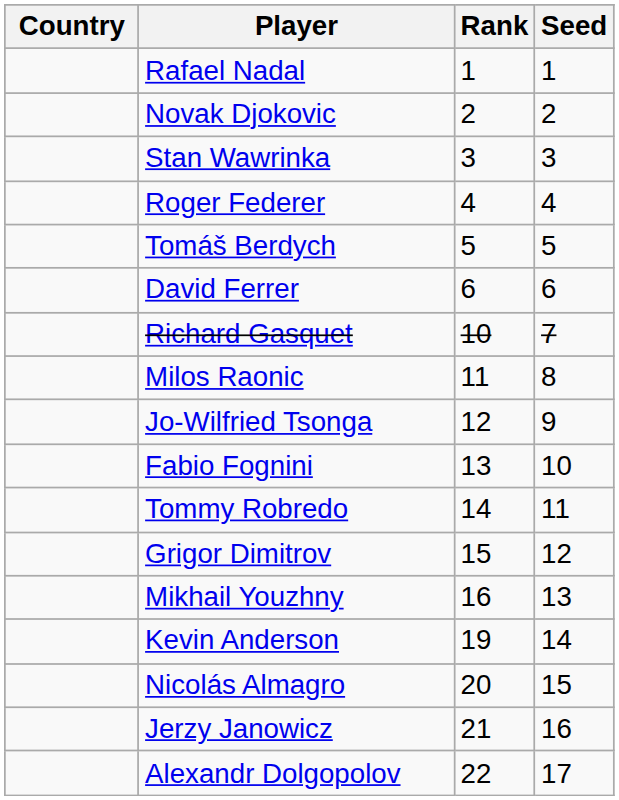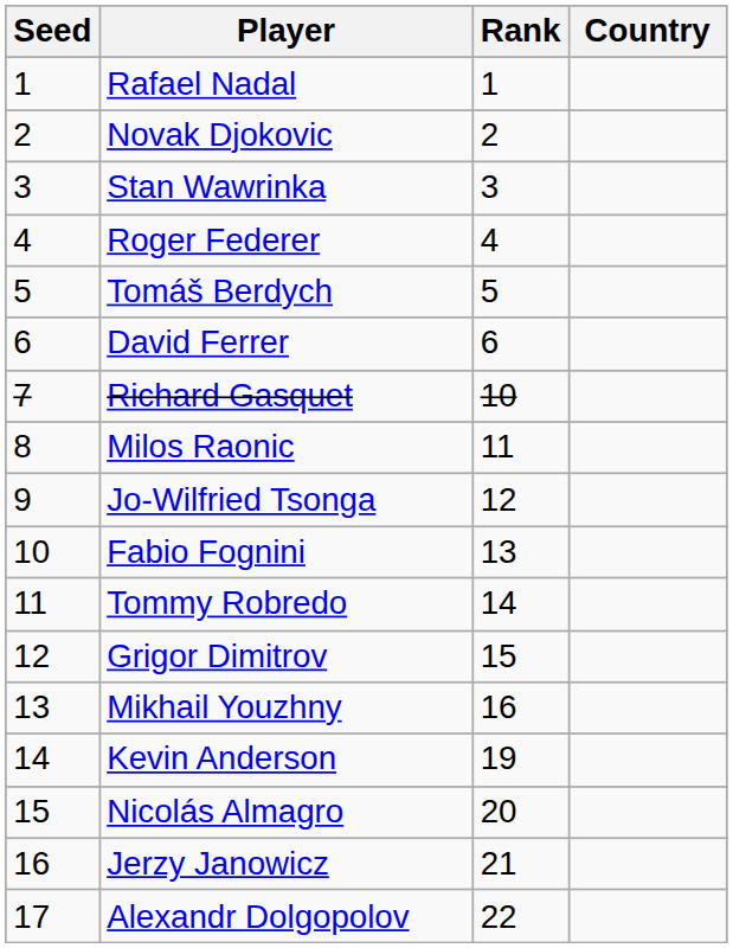columns swapped: Country <-> Seed
